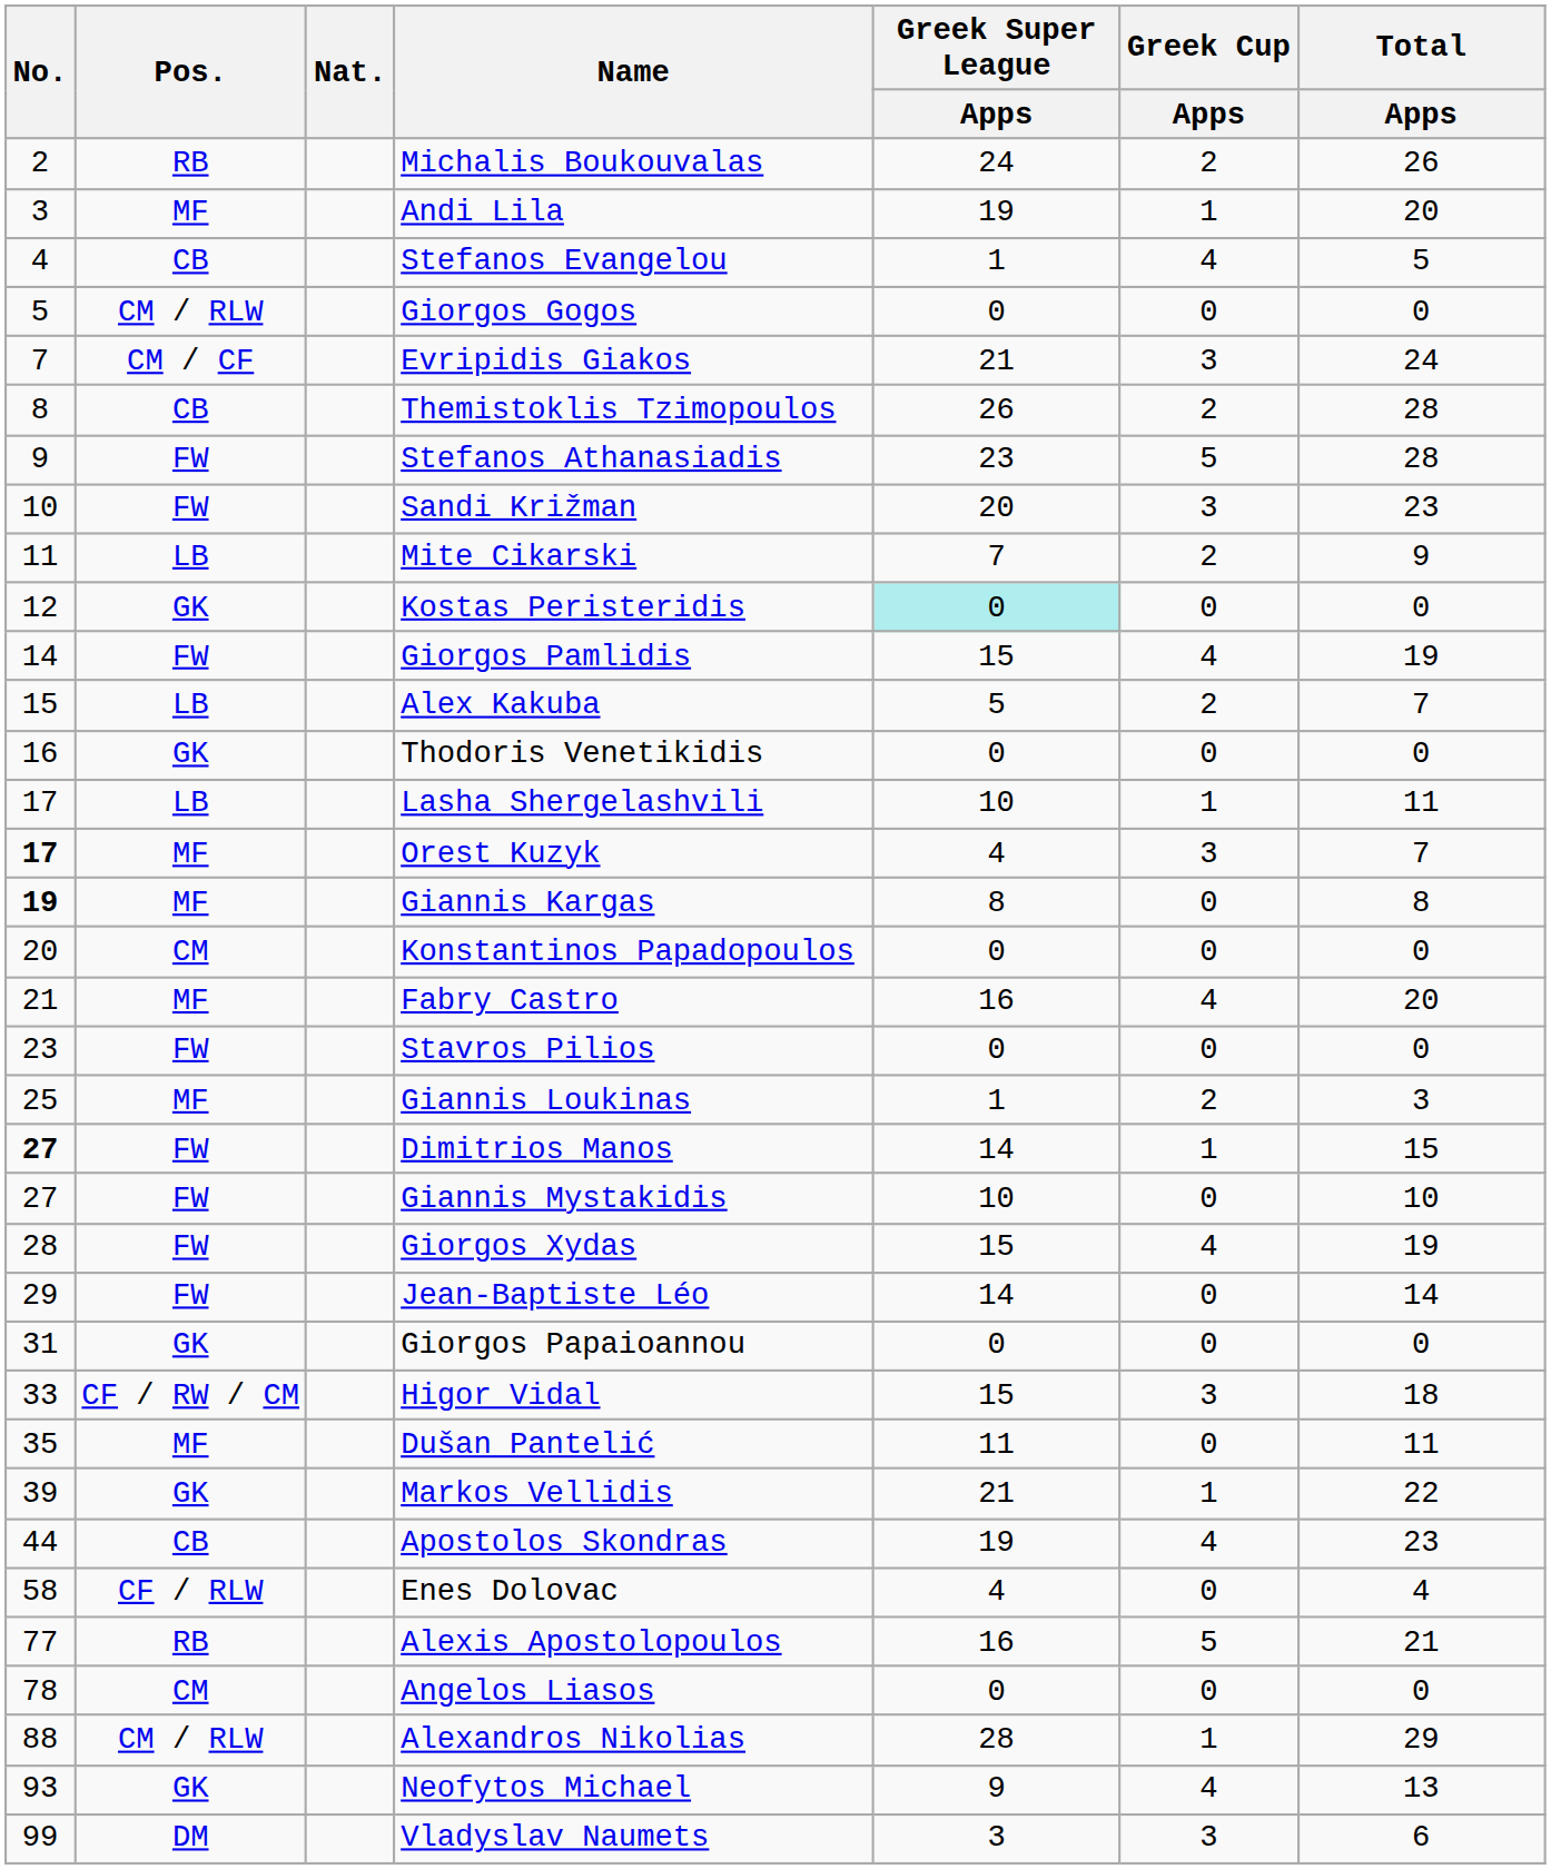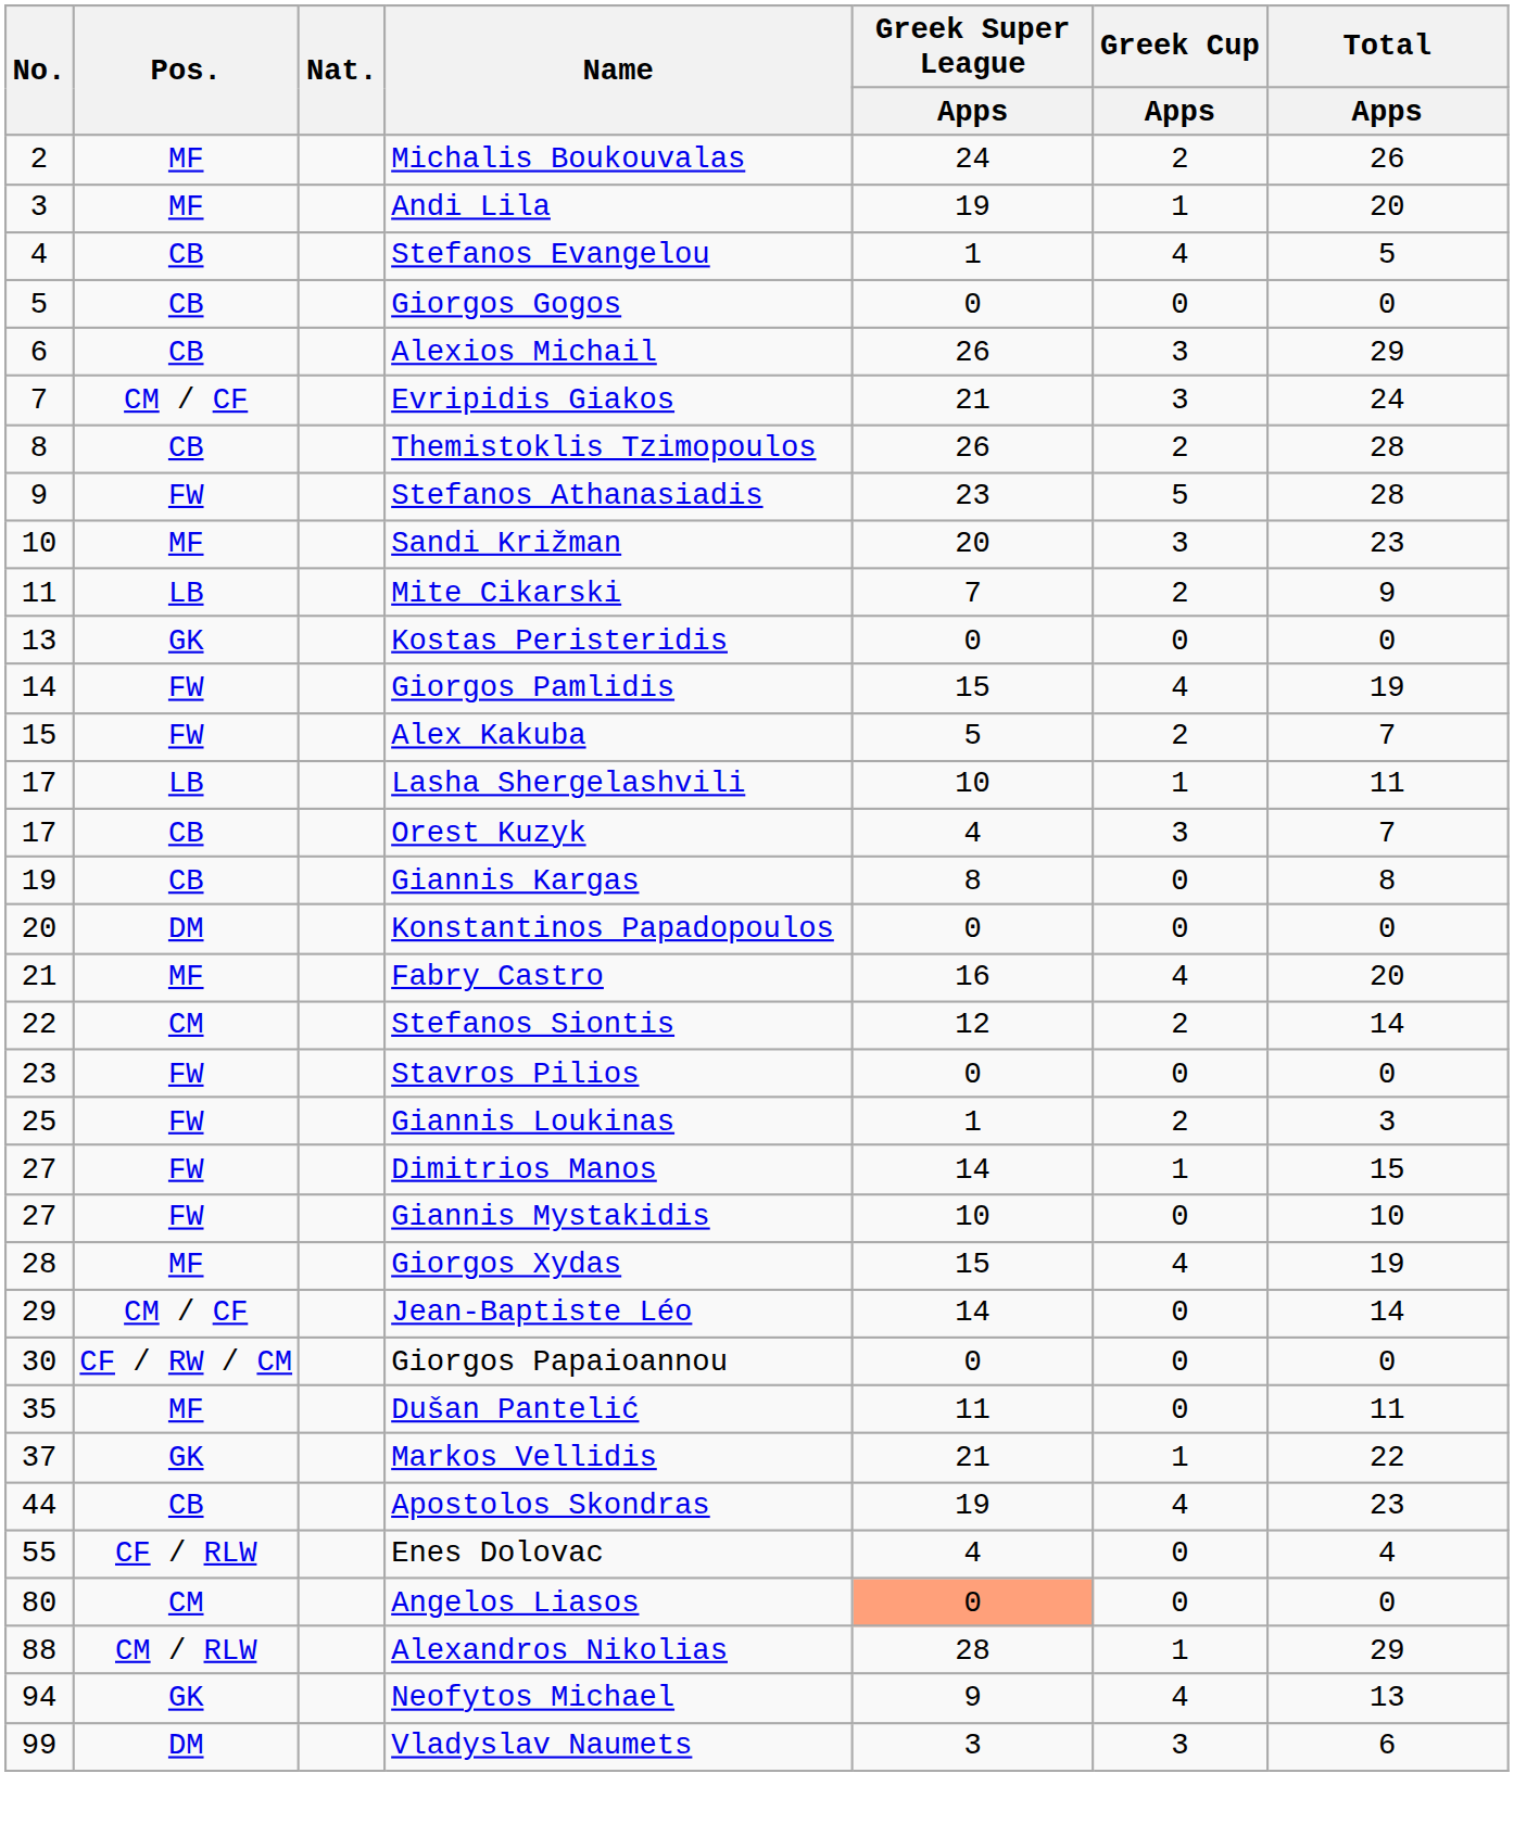Michalis Boukouvalas | Pos.: RB -> MF
Giorgos Gogos | Pos.: CM / RLW -> CB
+ row: 6 | CB | Alexios Michail | 26 | 3 | 29
Sandi Križman | Pos.: FW -> MF
Kostas Peristeridis | No.: 12 -> 13
Kostas Peristeridis | Greek Super League / Apps: paleturquoise background -> no background
Alex Kakuba | Pos.: LB -> FW
- row: 16 | GK | Thodoris Venetikidis | 0 | 0 | 0
Orest Kuzyk | No.: bold -> normal
Orest Kuzyk | Pos.: MF -> CB
Giannis Kargas | No.: bold -> normal
Giannis Kargas | Pos.: MF -> CB
Konstantinos Papadopoulos | Pos.: CM -> DM
+ row: 22 | CM | Stefanos Siontis | 12 | 2 | 14
Giannis Loukinas | Pos.: MF -> FW
Dimitrios Manos | No.: bold -> normal
Giorgos Xydas | Pos.: FW -> MF
Jean-Baptiste Léo | Pos.: FW -> CM / CF
Giorgos Papaioannou | No.: 31 -> 30
Giorgos Papaioannou | Pos.: GK -> CF / RW / CM
- row: 33 | CF / RW / CM | Higor Vidal | 15 | 3 | 18
Markos Vellidis | No.: 39 -> 37
Enes Dolovac | No.: 58 -> 55
- row: 77 | RB | Alexis Apostolopoulos | 16 | 5 | 21
Angelos Liasos | No.: 78 -> 80
Angelos Liasos | Greek Super League / Apps: no background -> lightsalmon background
Neofytos Michael | No.: 93 -> 94
